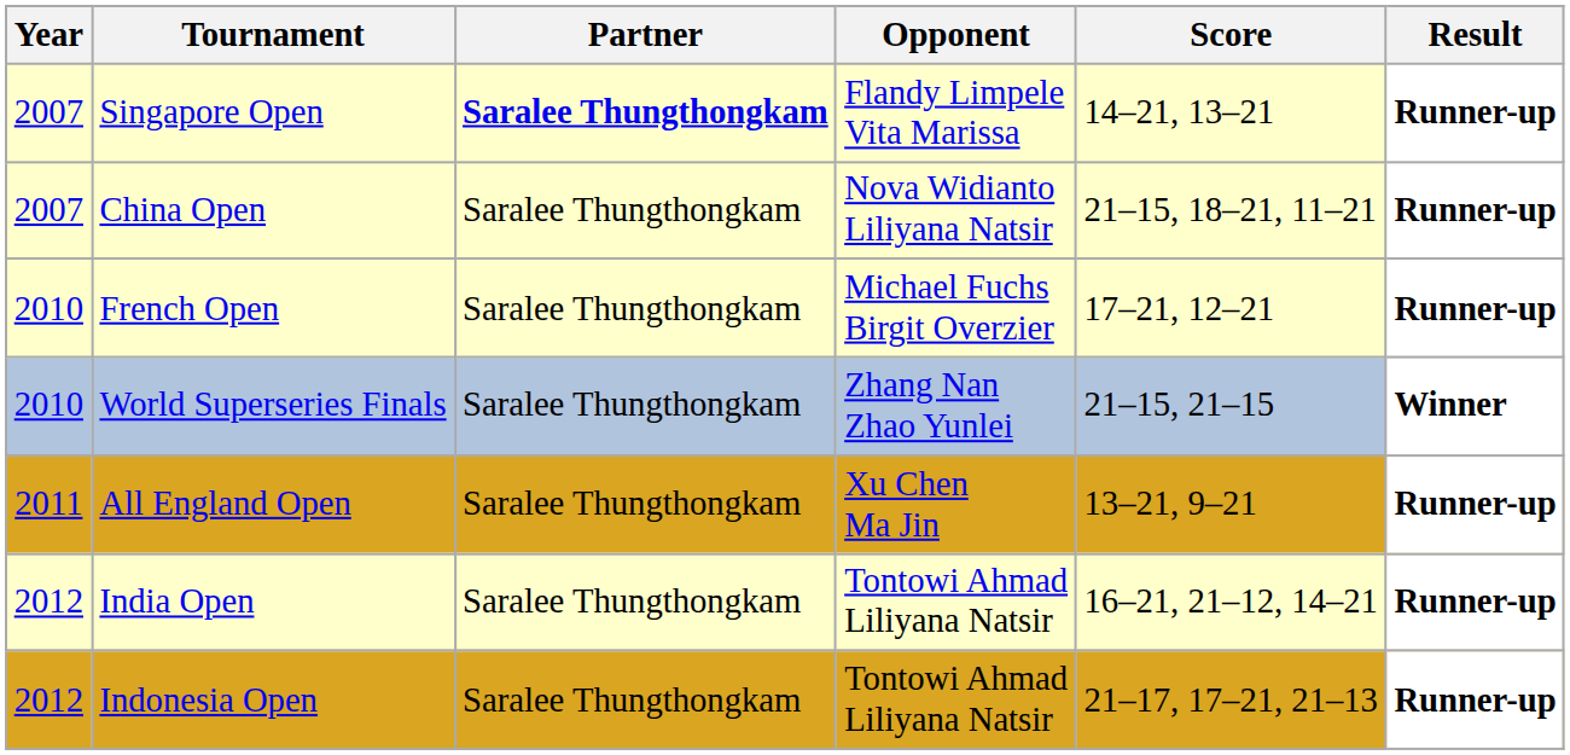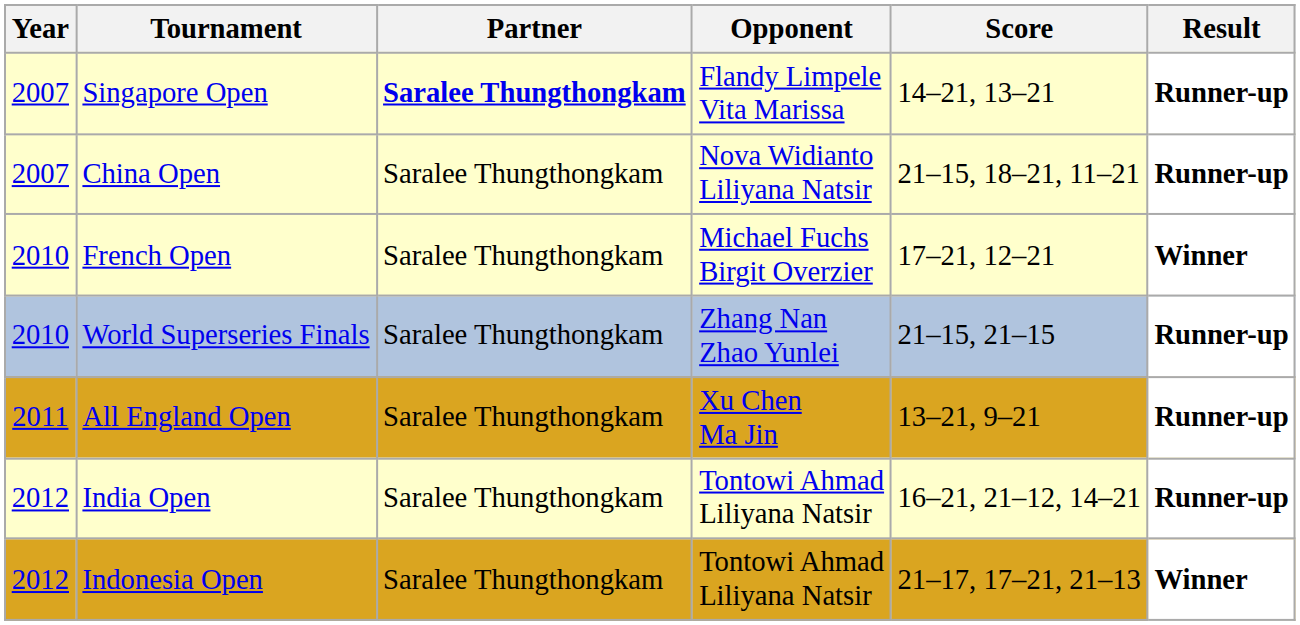French Open | Result: Runner-up -> Winner
World Superseries Finals | Result: Winner -> Runner-up
Indonesia Open | Result: Runner-up -> Winner
